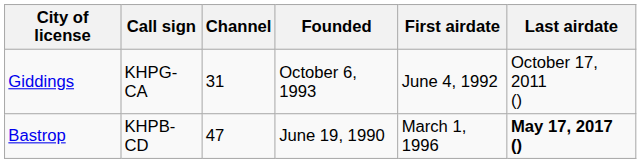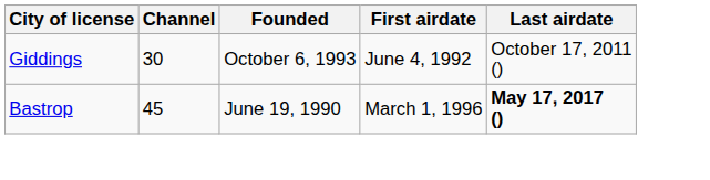- column: Call sign | KHPG-CA | KHPB-CD
Giddings | Channel: 31 -> 30
Bastrop | Channel: 47 -> 45
